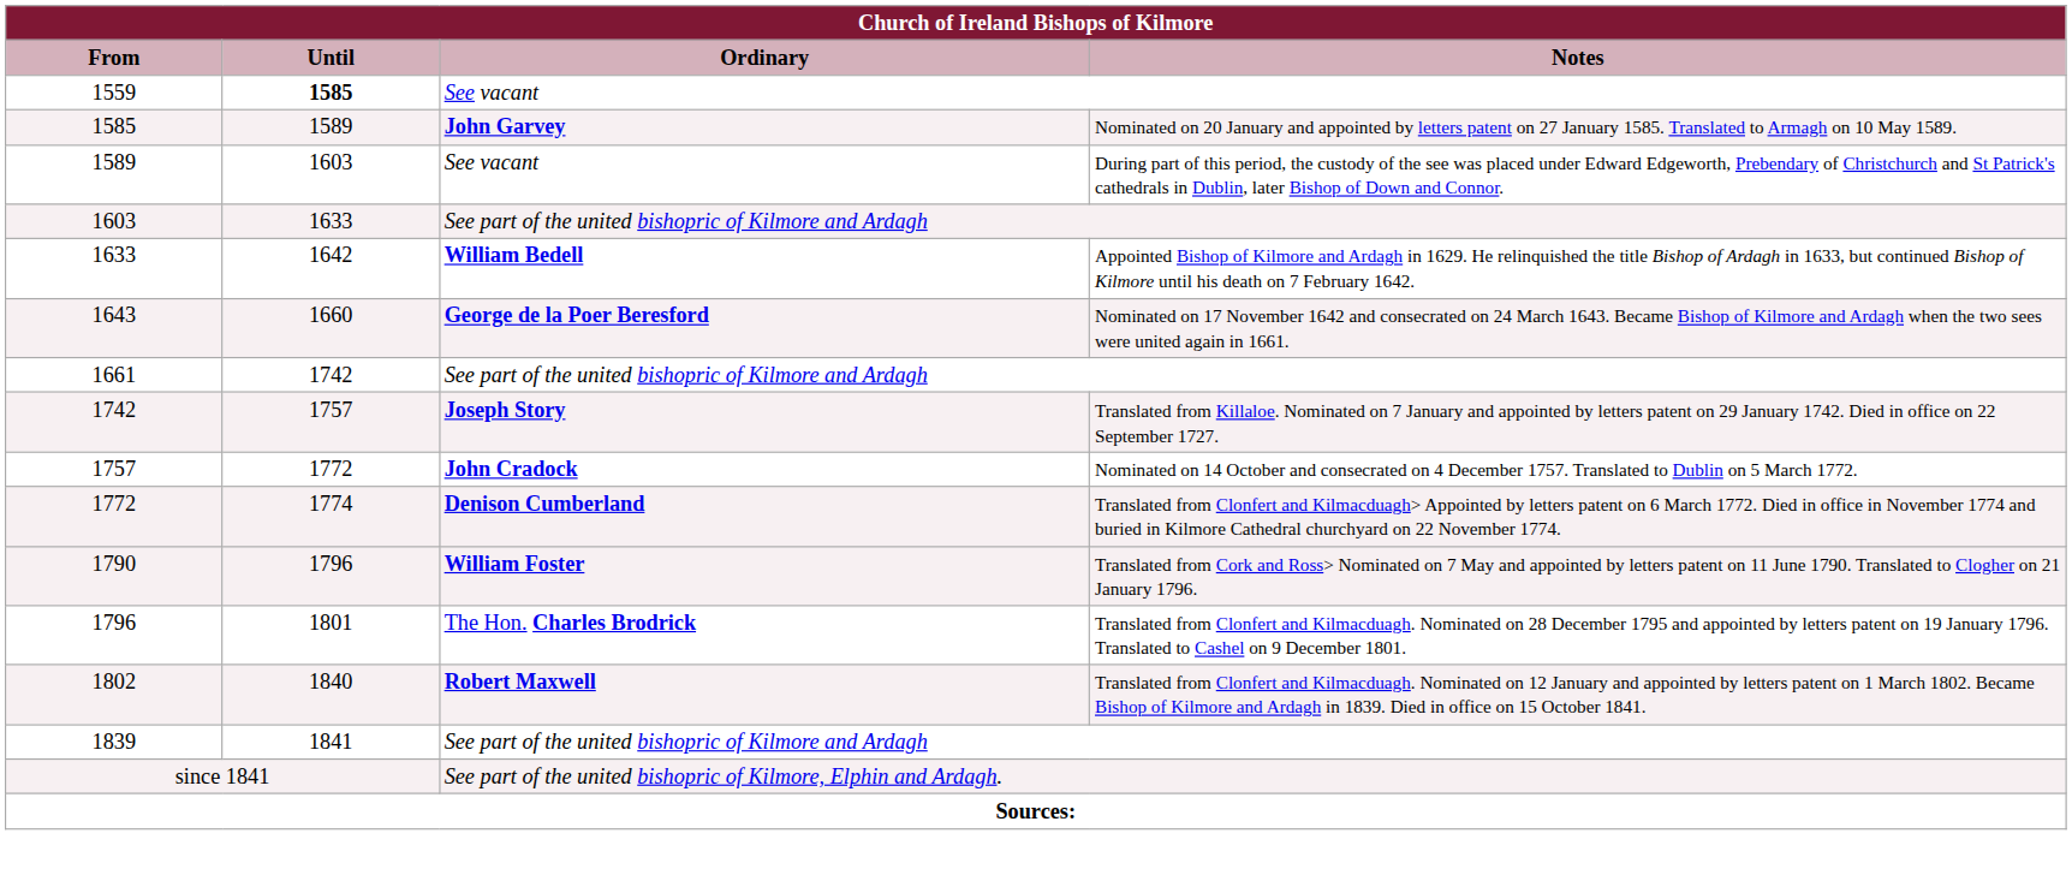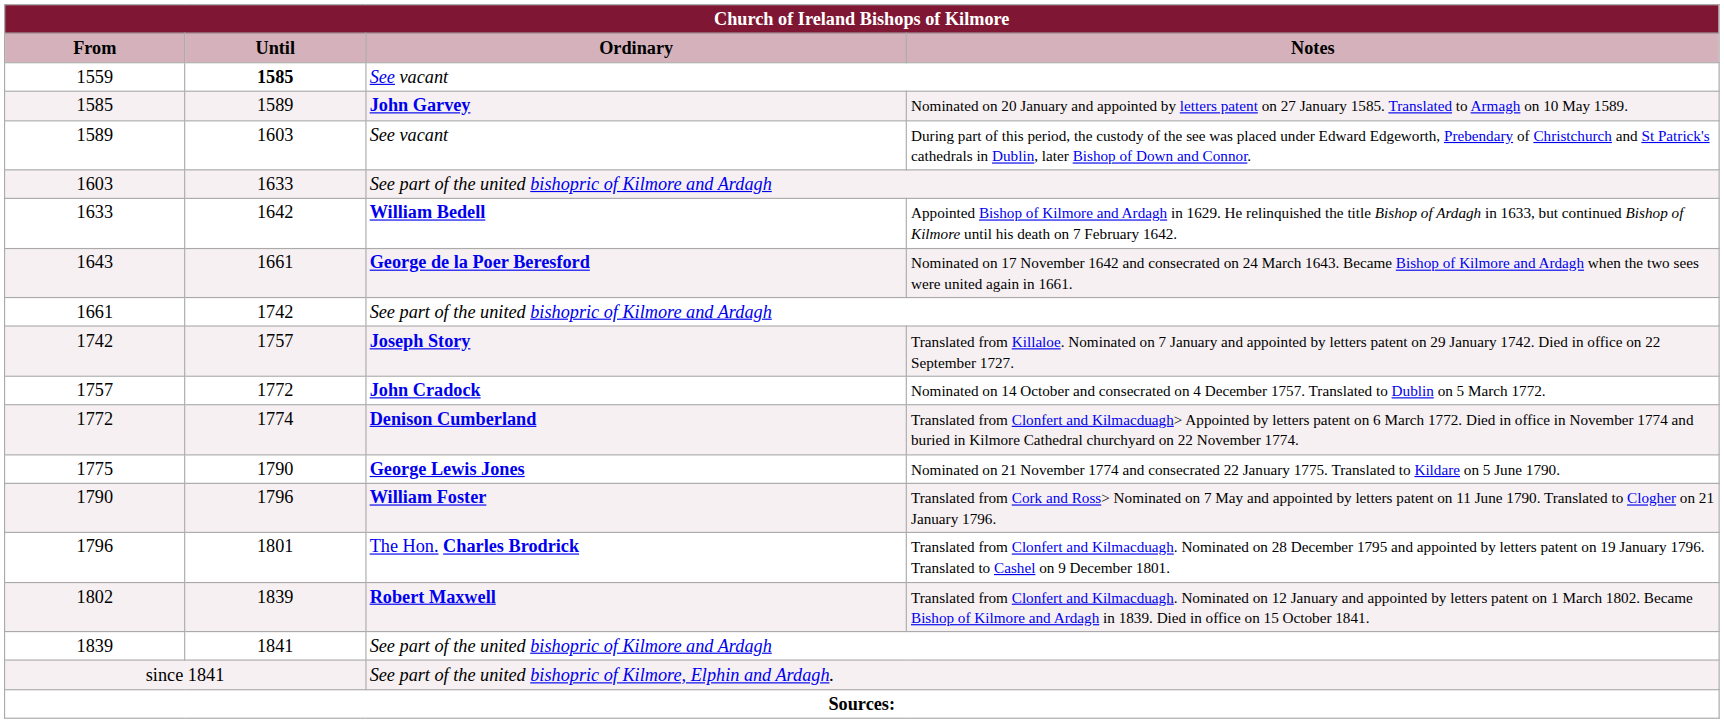1643 | Until: 1660 -> 1661
+ row: 1775 | 1790 | George Lewis Jones | Nominated on 21 November 1774 and consecrated 22 January 1775. Translated to Kildare on 5 June 1790.
1802 | Until: 1840 -> 1839
